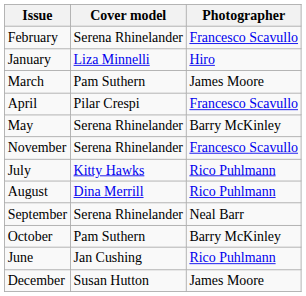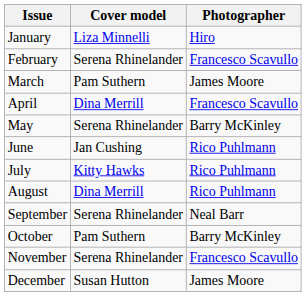rows swapped: January <-> February
April | Cover model: Pilar Crespi -> Dina Merrill
rows swapped: June <-> November
